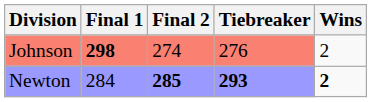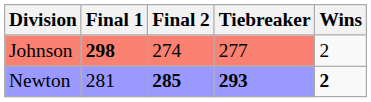Johnson | Tiebreaker: 276 -> 277
Newton | Final 1: 284 -> 281
